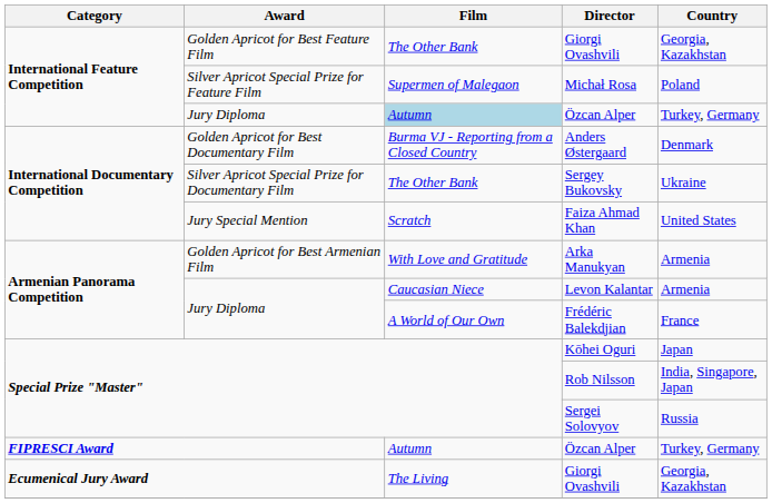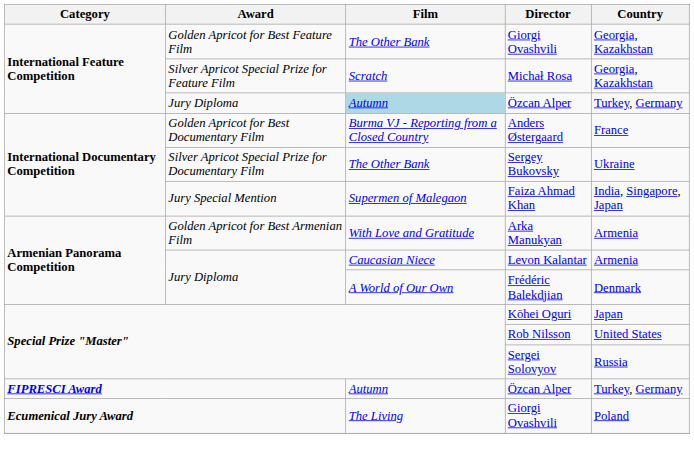Michał Rosa | Film: Supermen of Malegaon -> Scratch
Michał Rosa | Country: Poland -> Georgia, Kazakhstan
Anders Østergaard | Country: Denmark -> France
Faiza Ahmad Khan | Film: Scratch -> Supermen of Malegaon
Faiza Ahmad Khan | Country: United States -> India, Singapore, Japan
Frédéric Balekdjian | Country: France -> Denmark
Rob Nilsson | Country: India, Singapore, Japan -> United States
Ecumenical Jury Award / Giorgi Ovashvili | Country: Georgia, Kazakhstan -> Poland
